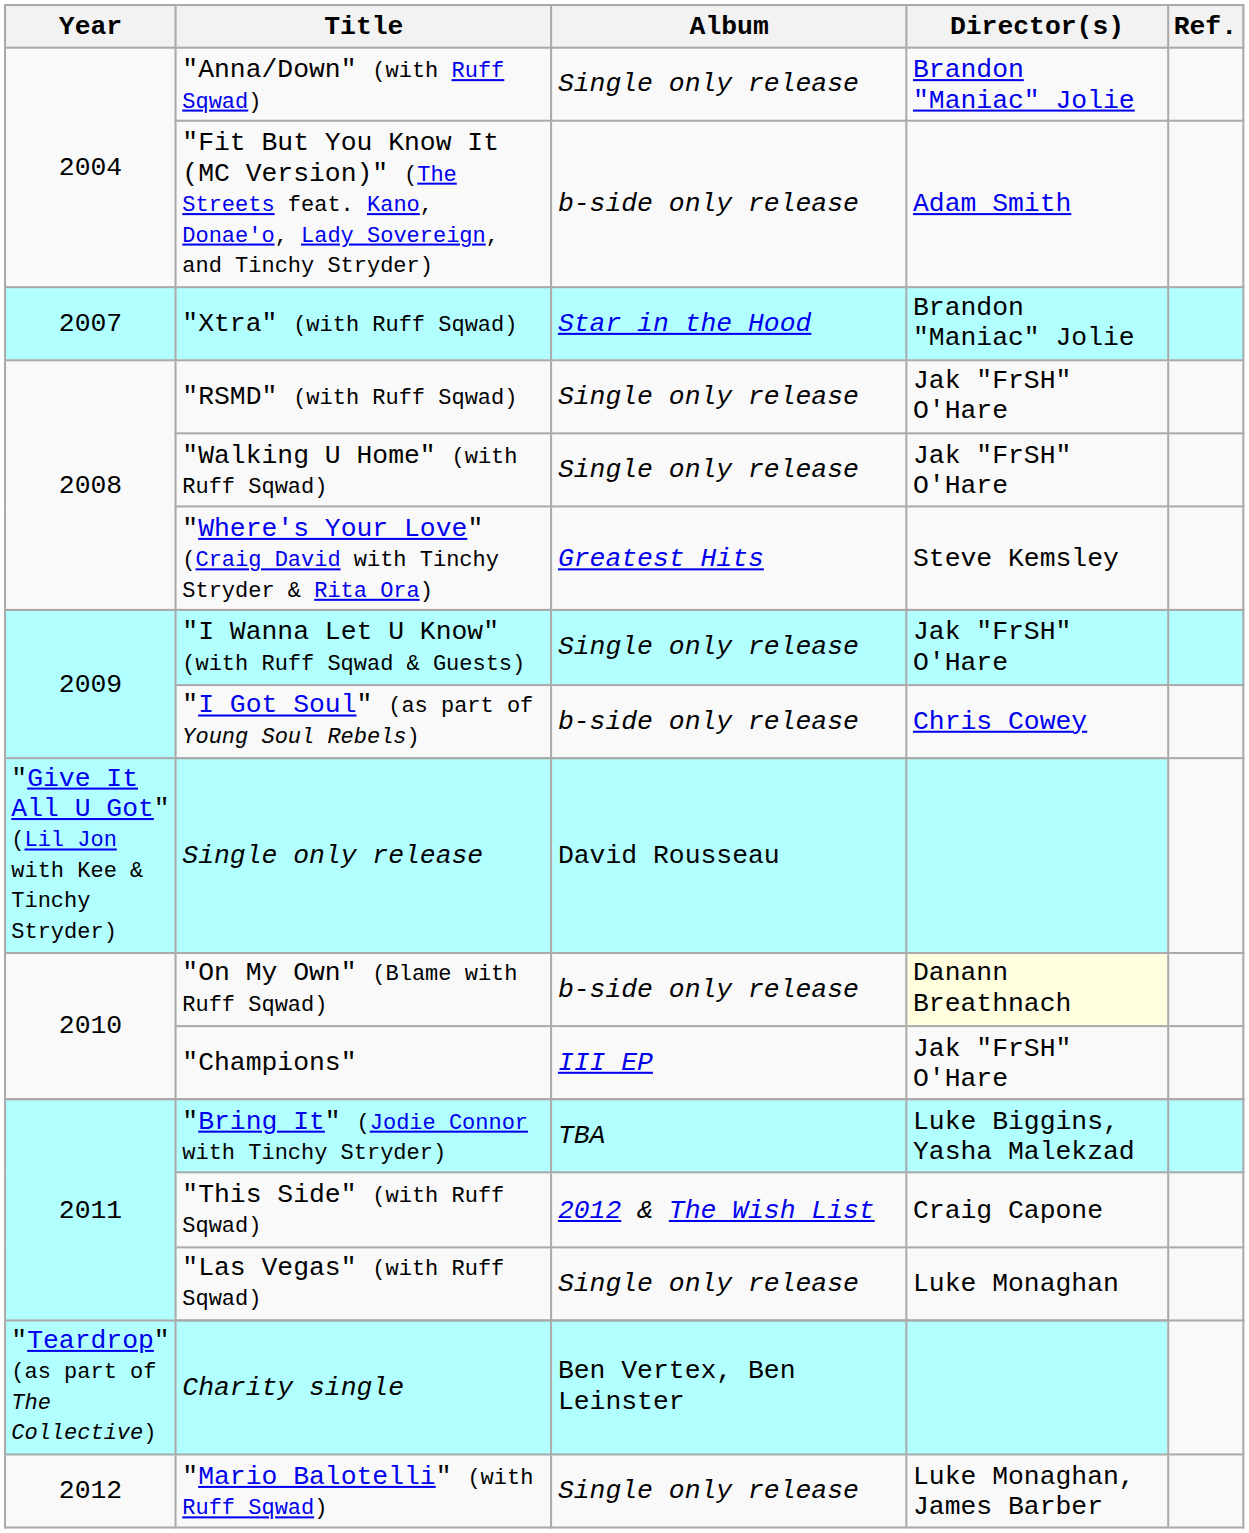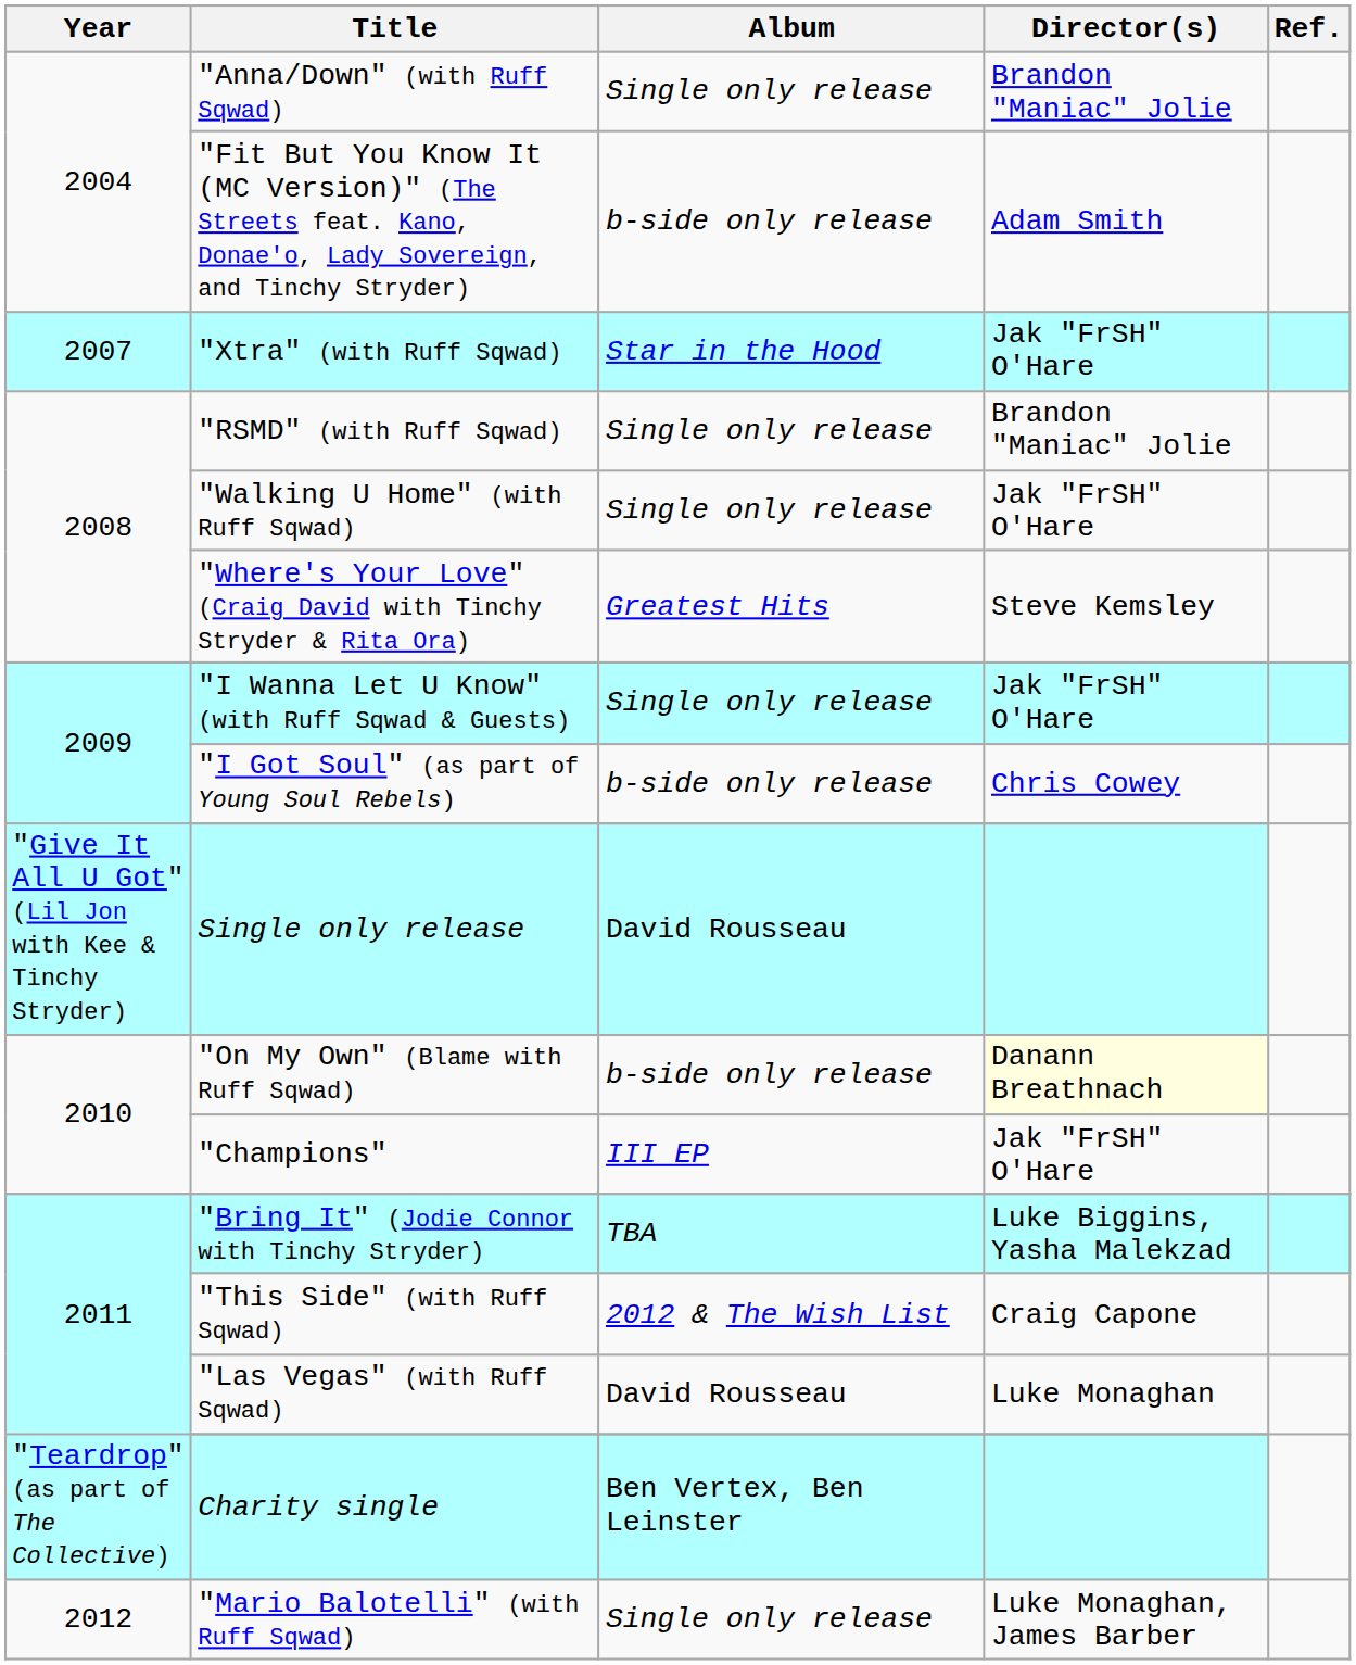"Xtra" (with Ruff Sqwad) | Director(s): Brandon "Maniac" Jolie -> Jak "FrSH" O'Hare
"RSMD" (with Ruff Sqwad) | Director(s): Jak "FrSH" O'Hare -> Brandon "Maniac" Jolie
"Las Vegas" (with Ruff Sqwad) | Album: Single only release -> David Rousseau
